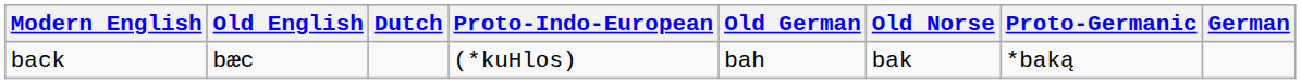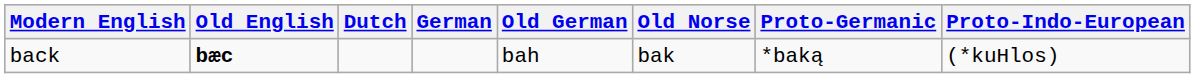columns swapped: German <-> Proto-Indo-European
back | Old English: normal -> bold
